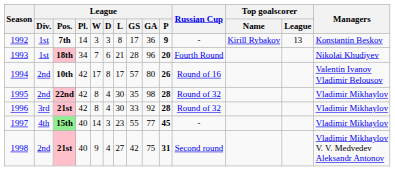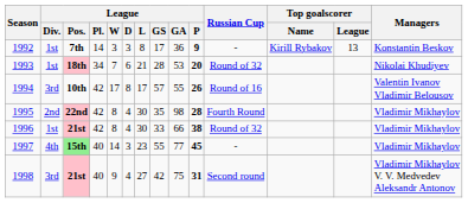1993 | League / GA: 96 -> 53
1993 | Russian Cup: Fourth Round -> Round of 32
1994 | League / Div.: 2nd -> 3rd
1994 | League / GA: 80 -> 55
1995 | Russian Cup: Round of 32 -> Fourth Round
1996 | League / Div.: 3rd -> 1st
1996 | League / GA: 92 -> 66
1996 | League / P: 28 -> 38
1998 | League / Div.: 2nd -> 3rd
